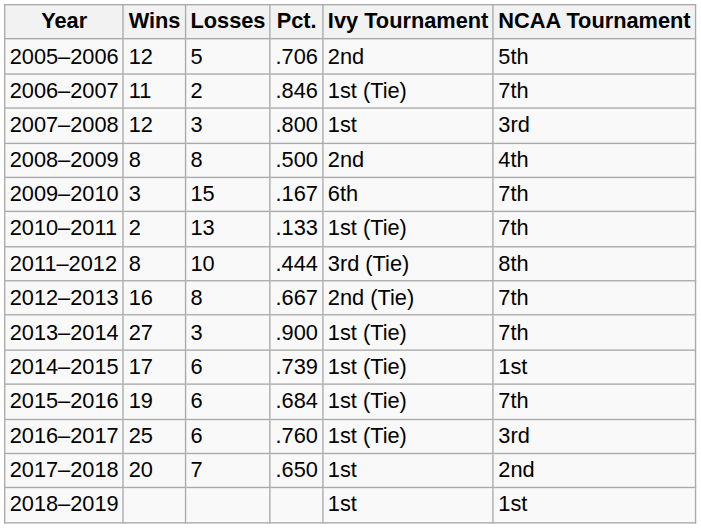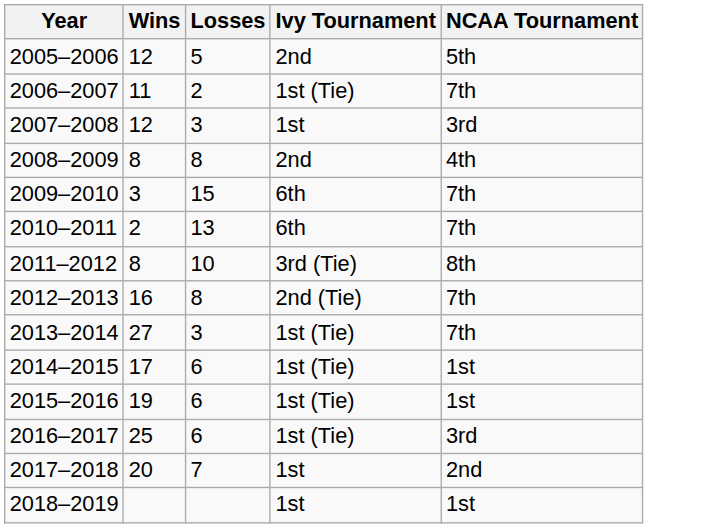- column: Pct. | .706 | .846 | .800 | .500 | .167 | .133 | .444 | .667 | .900 | .739 | .684 | .760 | .650
2010–2011 | Ivy Tournament: 1st (Tie) -> 6th
2015–2016 | NCAA Tournament: 7th -> 1st
